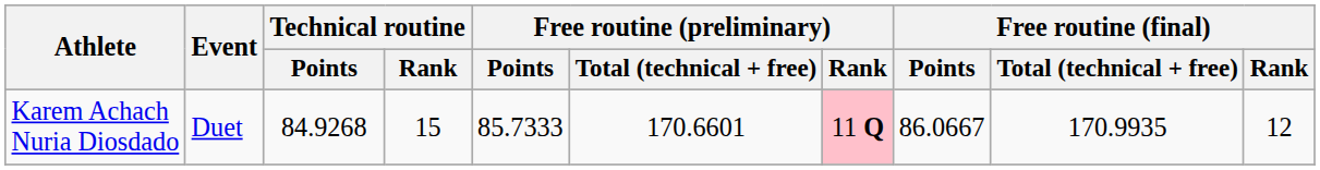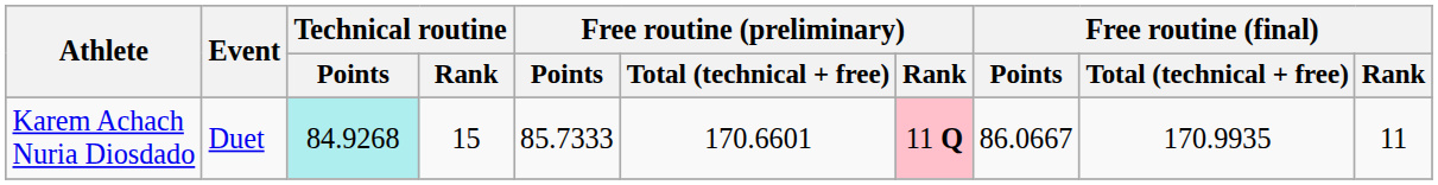Karem Achach Nuria Diosdado | Technical routine / Points: no background -> paleturquoise background
Karem Achach Nuria Diosdado | Free routine (final) / Rank: 12 -> 11
